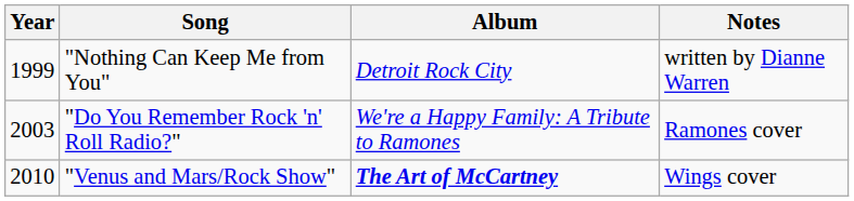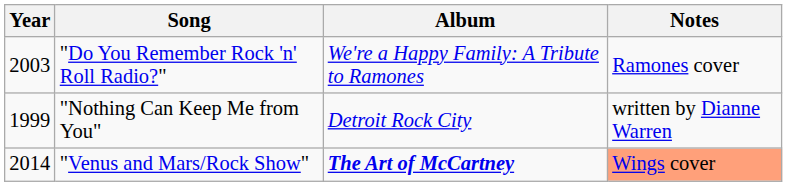rows swapped: "Nothing Can Keep Me from You" <-> "Do You Remember Rock 'n' Roll Radio?"
"Venus and Mars/Rock Show" | Year: 2010 -> 2014
"Venus and Mars/Rock Show" | Notes: no background -> lightsalmon background
